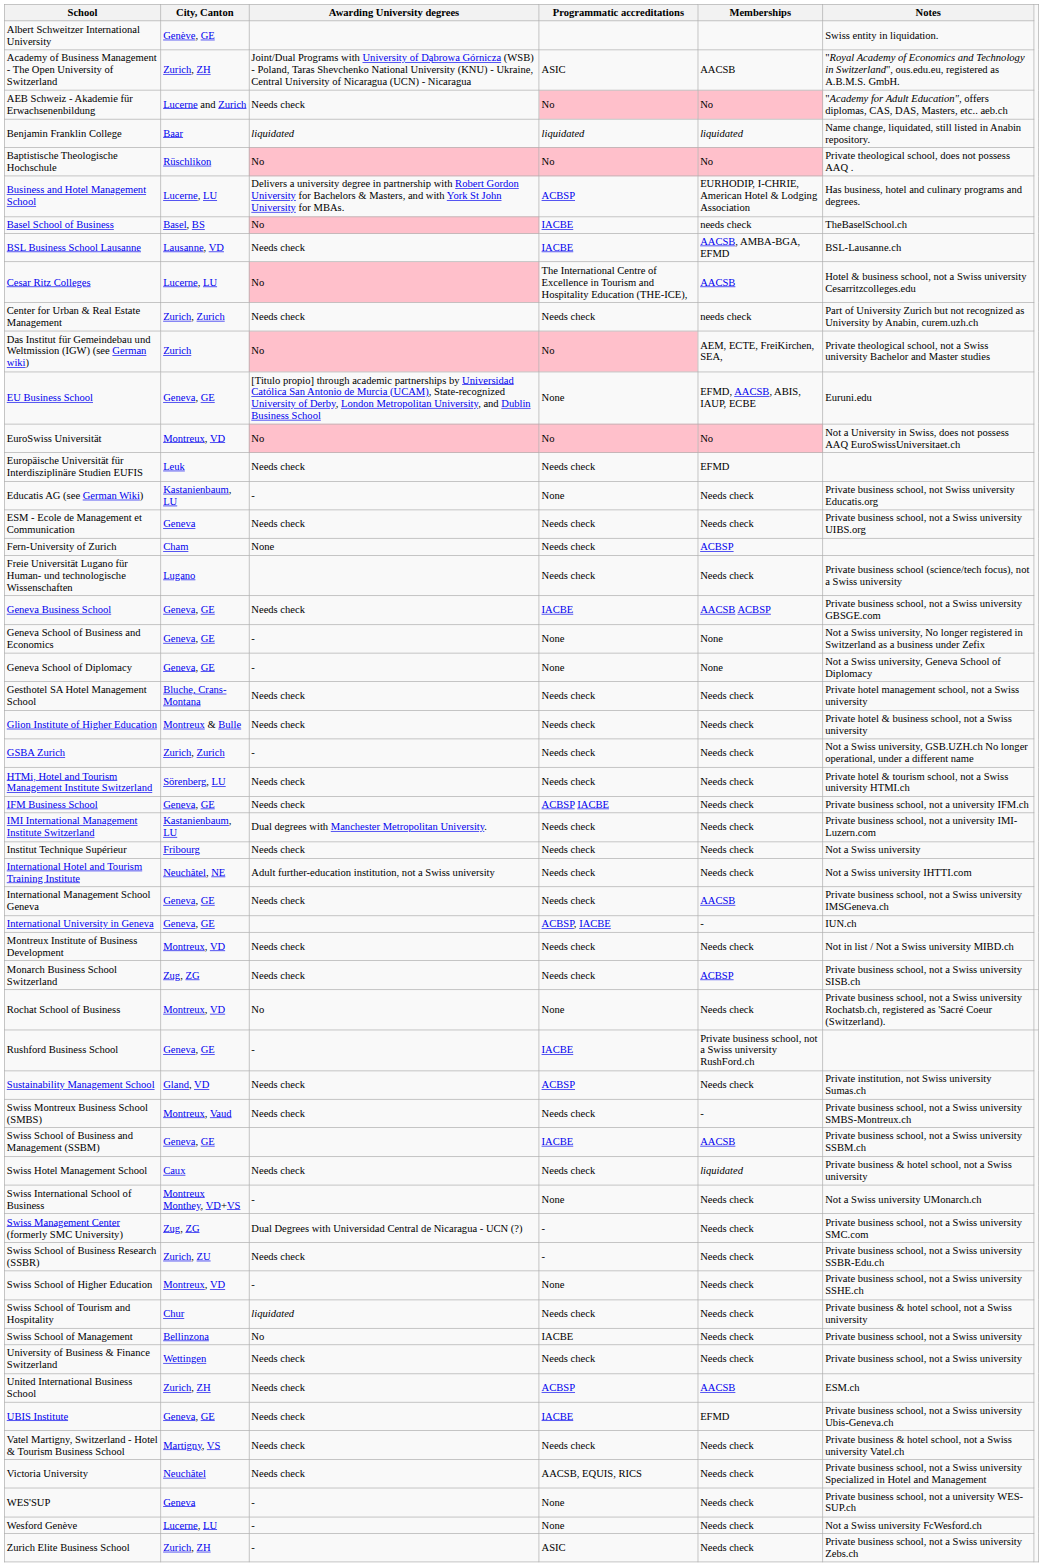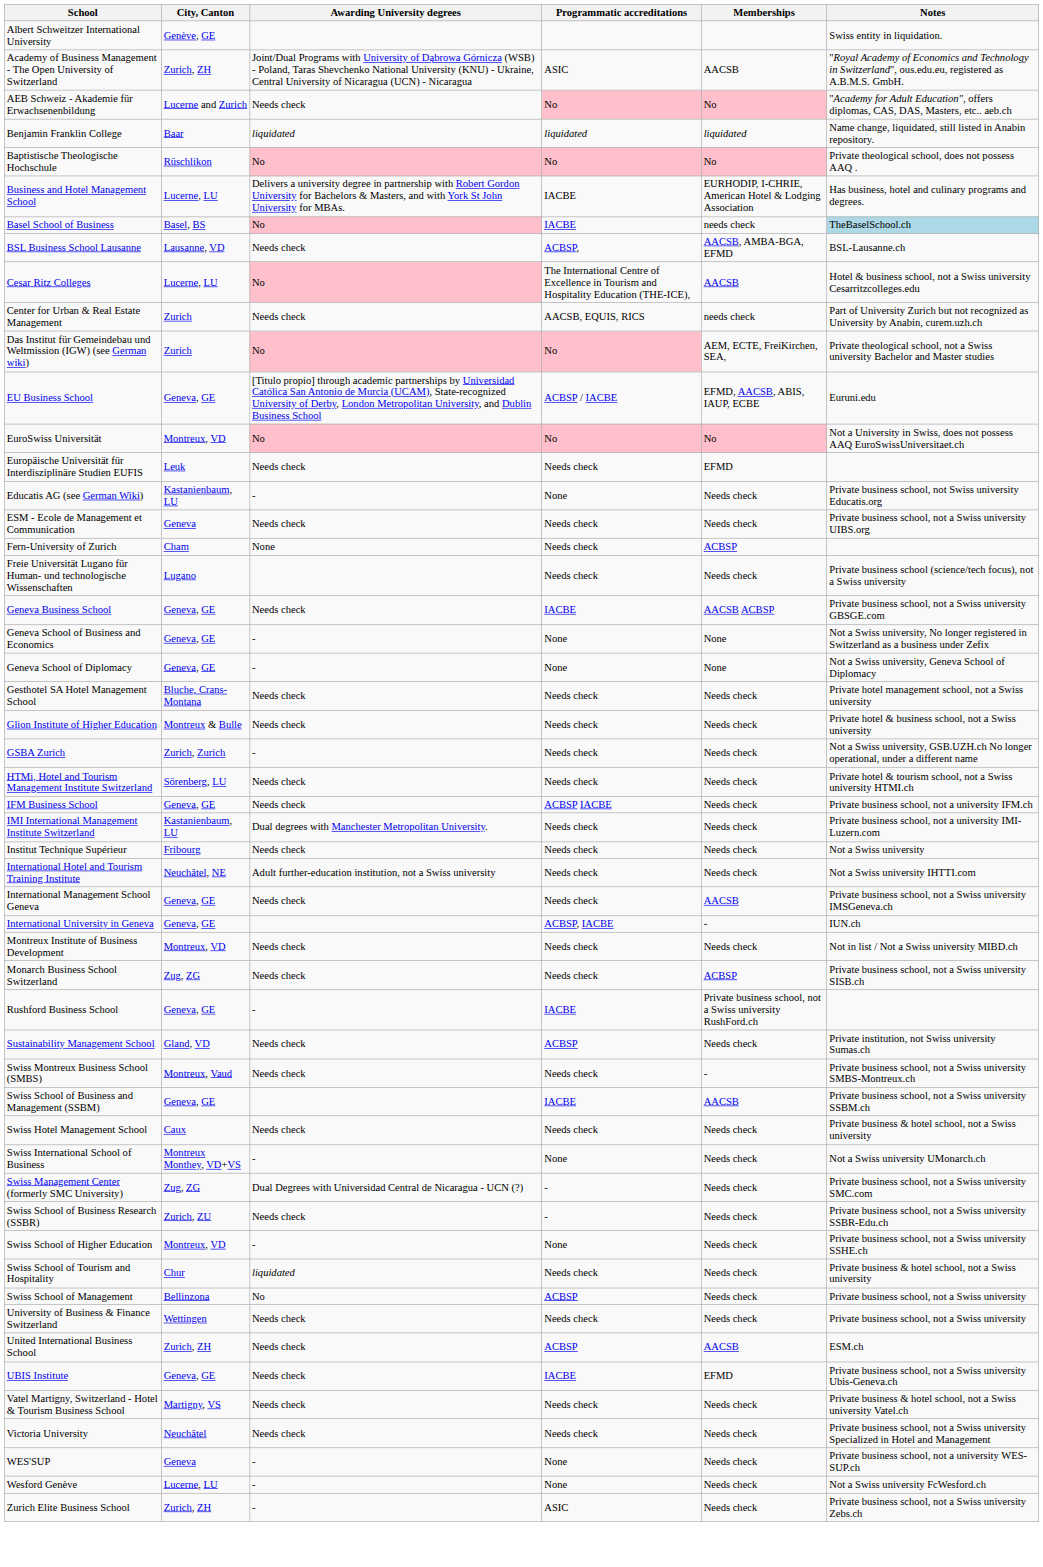Business and Hotel Management School | Programmatic accreditations: ACBSP -> IACBE
Basel School of Business | Notes: no background -> lightblue background
BSL Business School Lausanne | Programmatic accreditations: IACBE -> ACBSP,
Center for Urban & Real Estate Management | City, Canton: Zurich, Zurich -> Zurich
Center for Urban & Real Estate Management | Programmatic accreditations: Needs check -> AACSB, EQUIS, RICS
EU Business School | Programmatic accreditations: None -> ACBSP / IACBE
- row: Rochat School of Business | Montreux, VD | No | None | Needs check | Private business school, not a Swiss university Rochatsb.ch, registered as 'Sacré Coeur (Switzerland).
Swiss Hotel Management School | Memberships: liquidated -> Needs check
Swiss School of Management | Programmatic accreditations: IACBE -> ACBSP
Victoria University | Programmatic accreditations: AACSB, EQUIS, RICS -> Needs check
